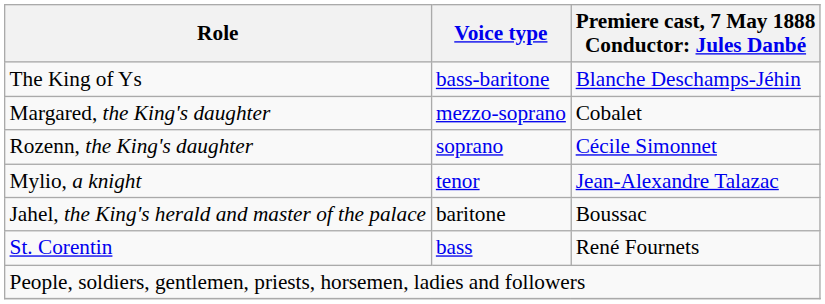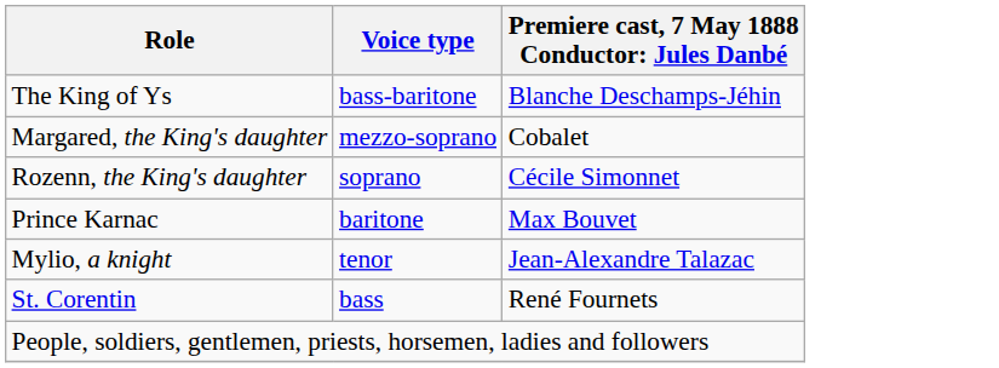+ row: Prince Karnac | baritone | Max Bouvet
- row: Jahel, the King's herald and master of the palace | baritone | Boussac
